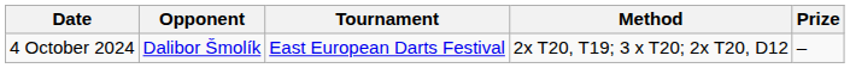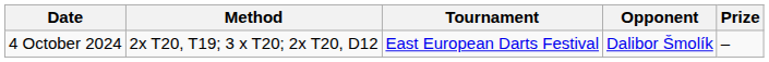columns swapped: Opponent <-> Method
